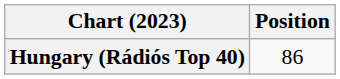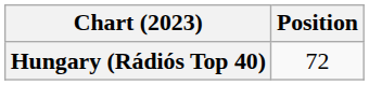Hungary (Rádiós Top 40) | Position: 86 -> 72
